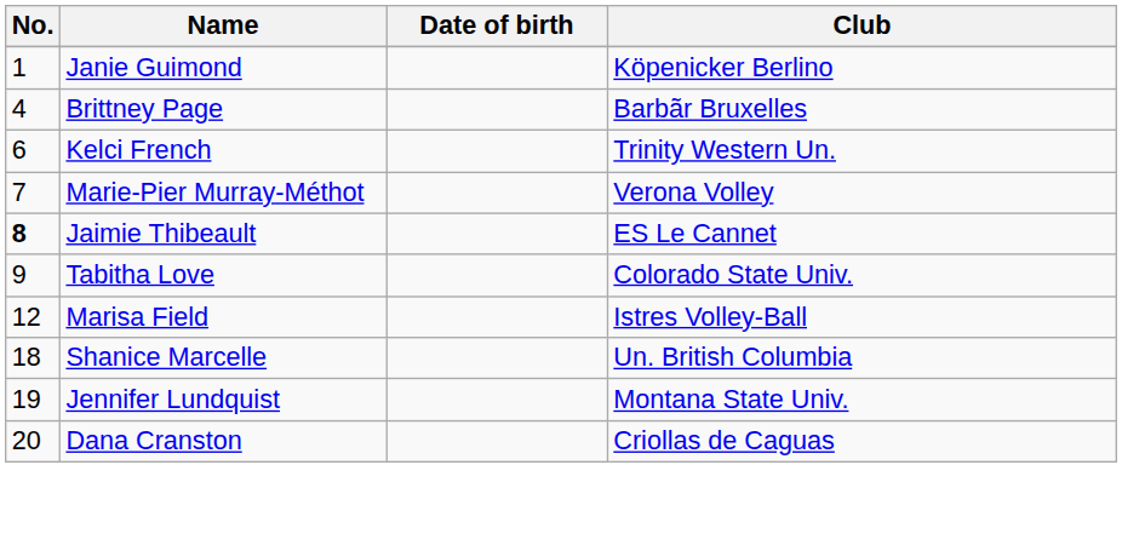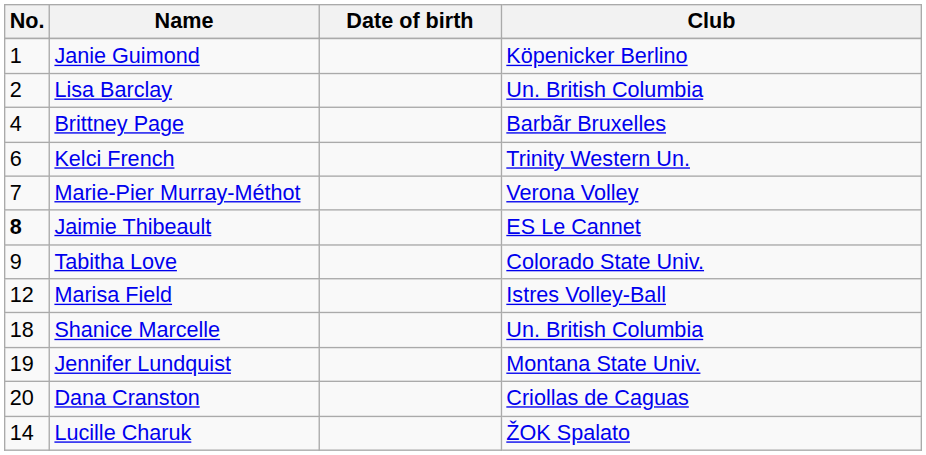+ row: 2 | Lisa Barclay | Un. British Columbia
+ row: 14 | Lucille Charuk | ŽOK Spalato
